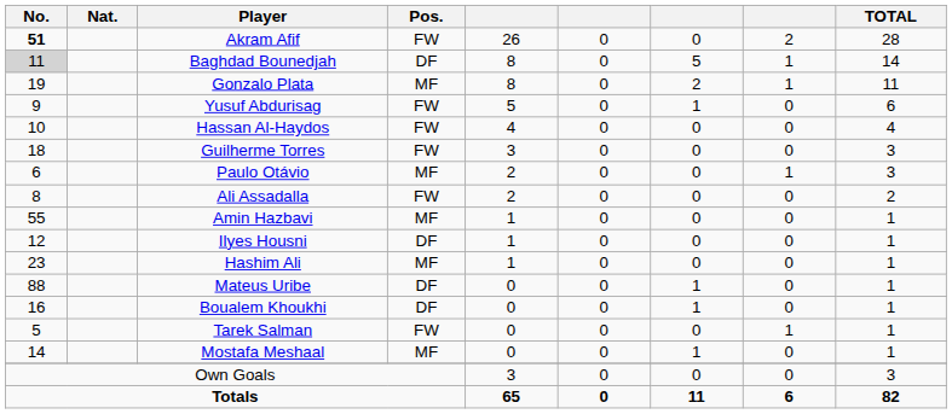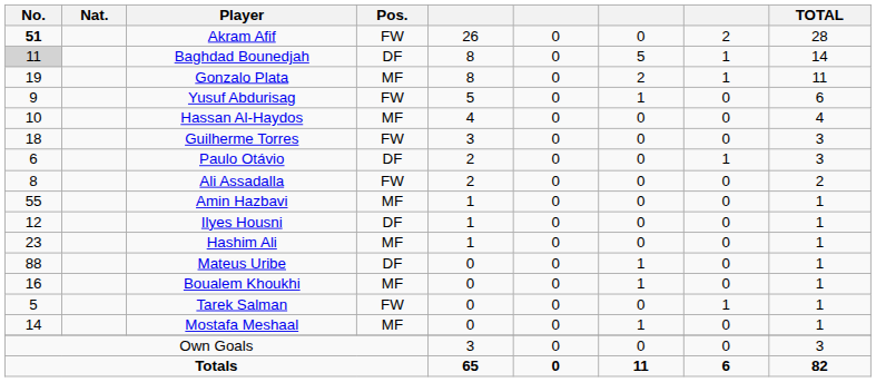Hassan Al-Haydos | Pos.: FW -> MF
Paulo Otávio | Pos.: MF -> DF
Boualem Khoukhi | Pos.: DF -> MF
